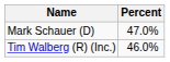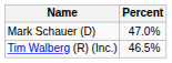Tim Walberg (R) (Inc.) | Percent: 46.0% -> 46.5%
